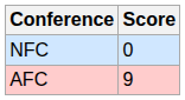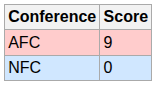rows swapped: AFC <-> NFC
